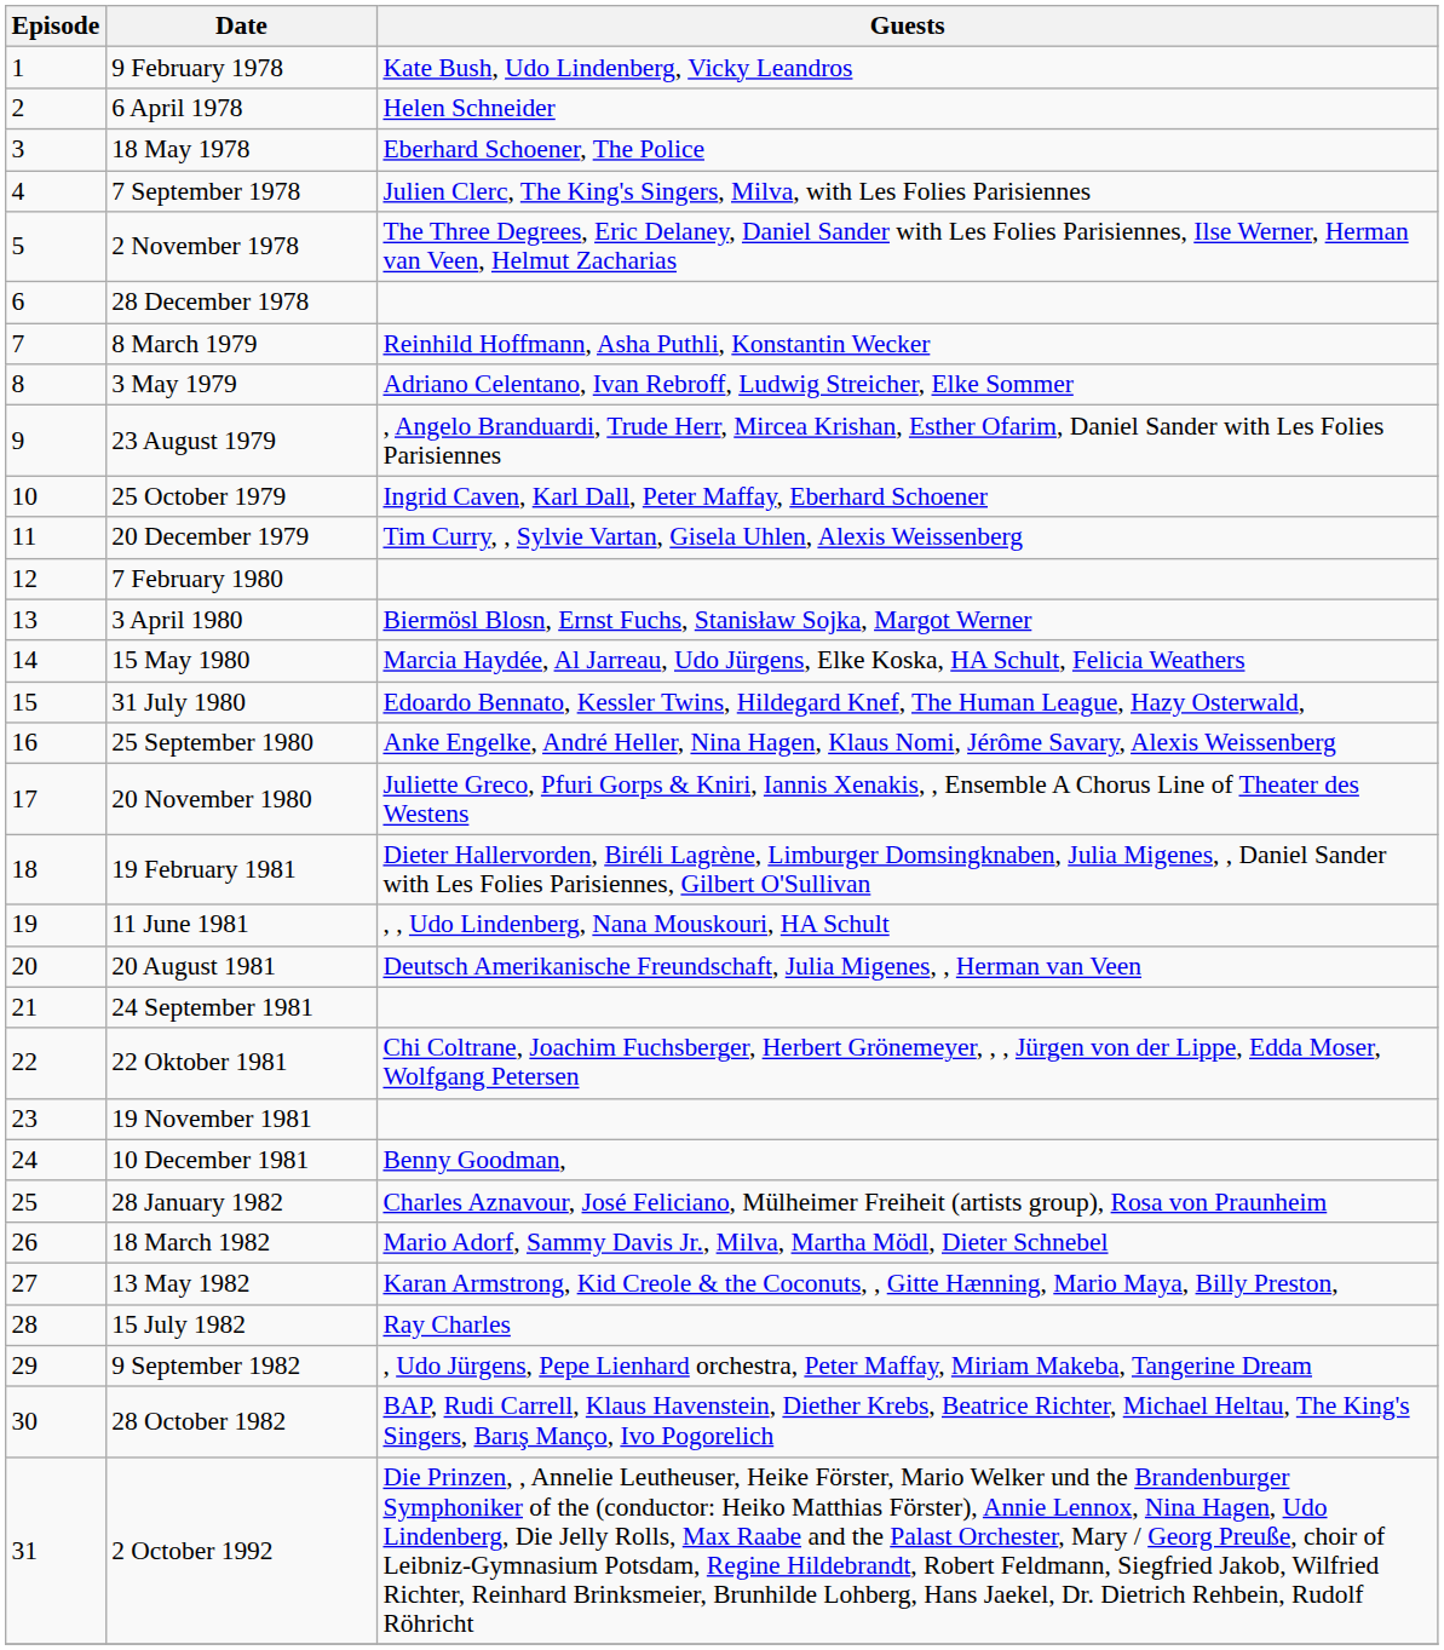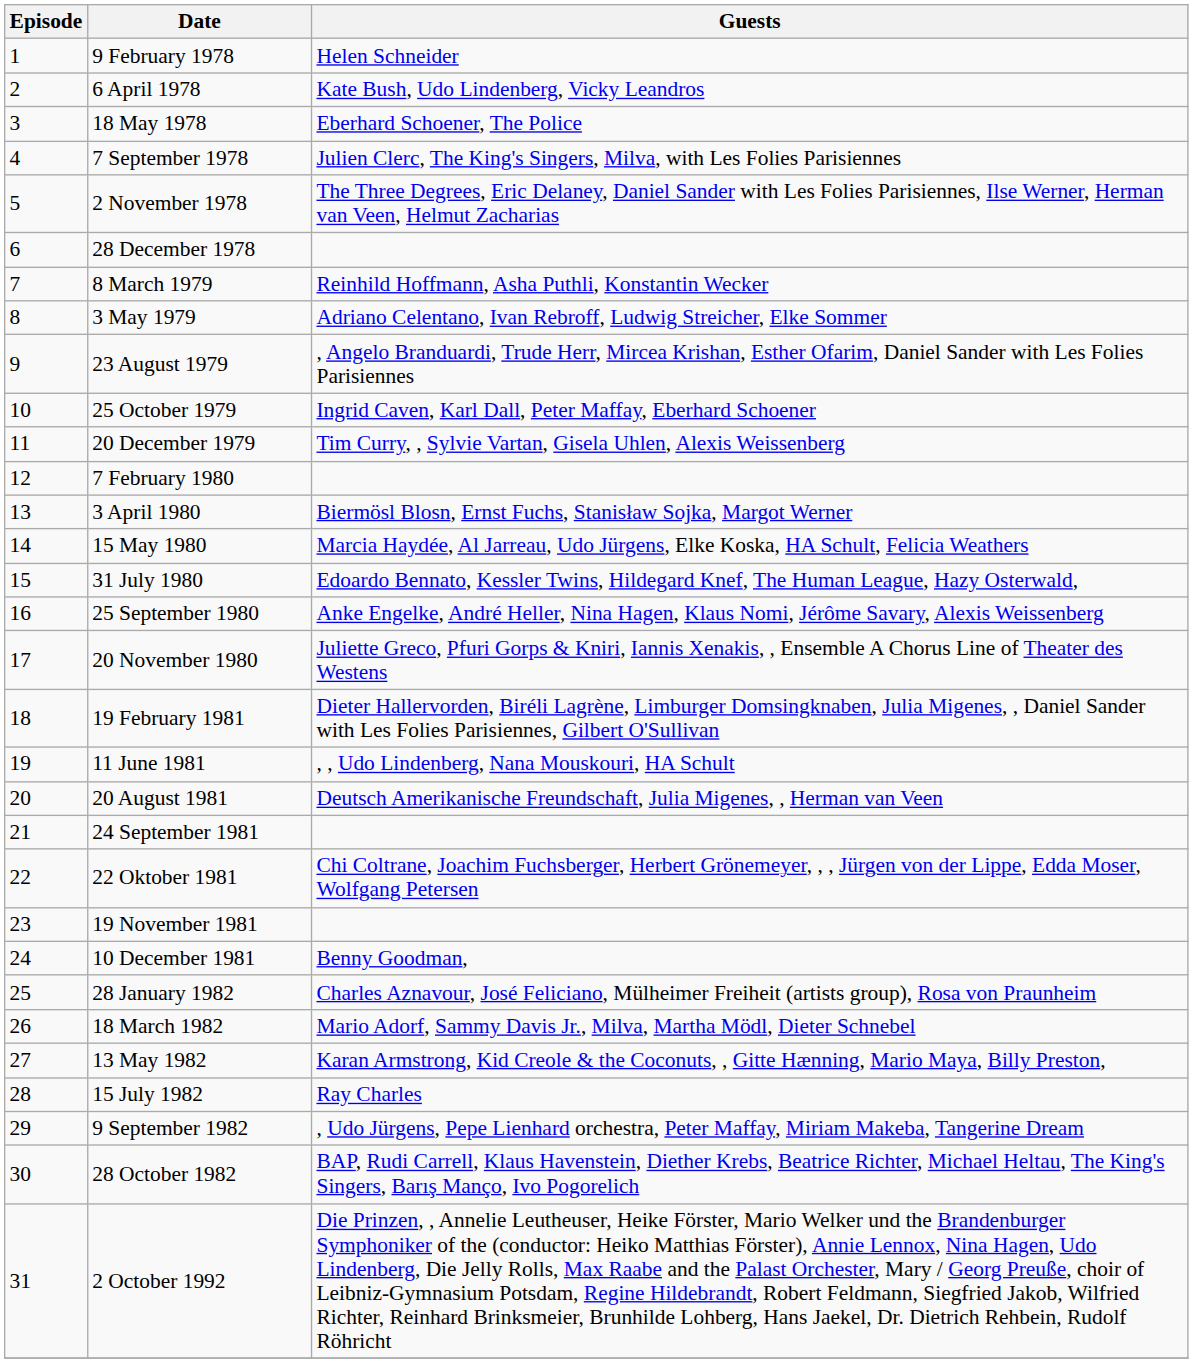9 February 1978 | Guests: Kate Bush, Udo Lindenberg, Vicky Leandros -> Helen Schneider
6 April 1978 | Guests: Helen Schneider -> Kate Bush, Udo Lindenberg, Vicky Leandros
